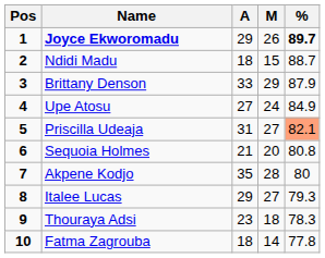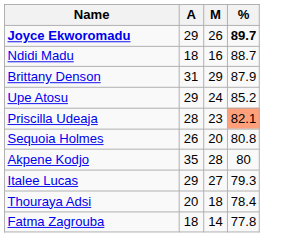- column: Pos | 1 | 2 | 3 | 4 | 5 | 6 | 7 | 8 | 9 | 10
Ndidi Madu | M: 15 -> 16
Brittany Denson | A: 33 -> 31
Upe Atosu | A: 27 -> 29
Upe Atosu | %: 84.9 -> 85.2
Priscilla Udeaja | A: 31 -> 28
Priscilla Udeaja | M: 27 -> 23
Sequoia Holmes | A: 21 -> 26
Thouraya Adsi | A: 23 -> 20
Thouraya Adsi | %: 78.3 -> 78.4
